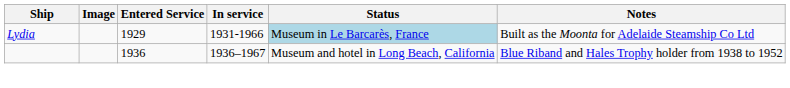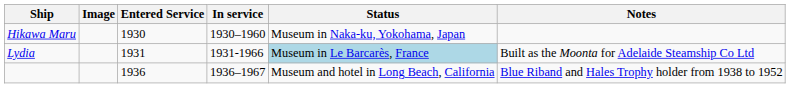+ row: Hikawa Maru | 1930 | 1930–1960 | Museum in Naka-ku, Yokohama, Japan
Lydia | Entered Service: 1929 -> 1931
